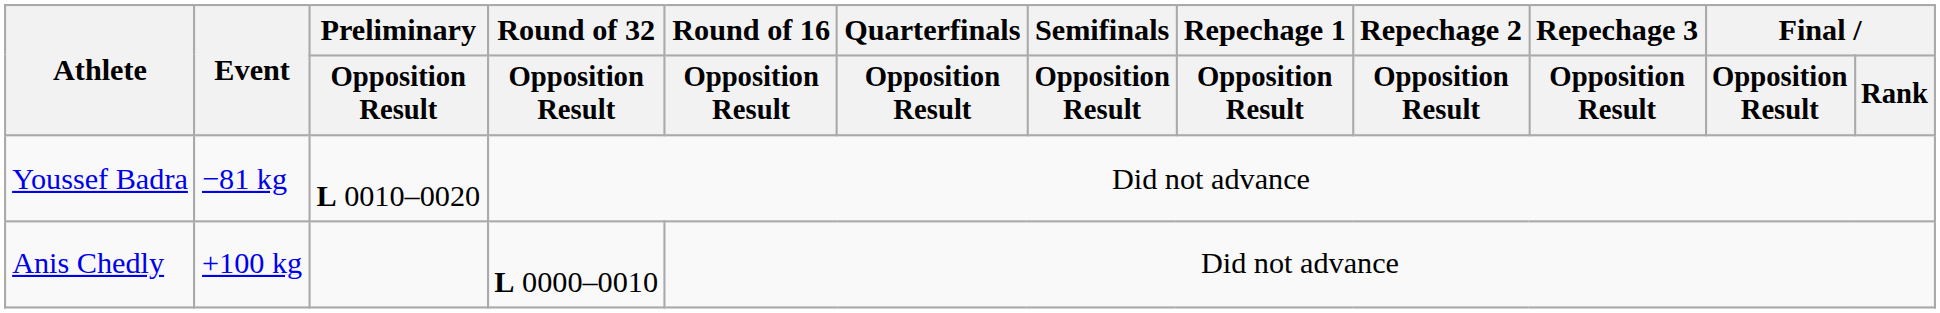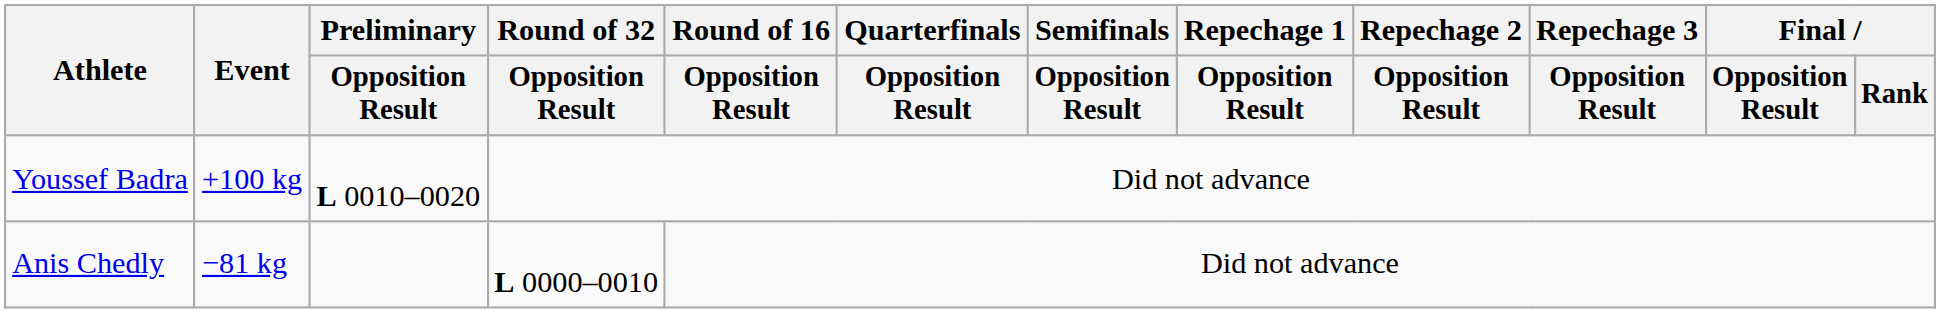Youssef Badra | Event: −81 kg -> +100 kg
Anis Chedly | Event: +100 kg -> −81 kg
